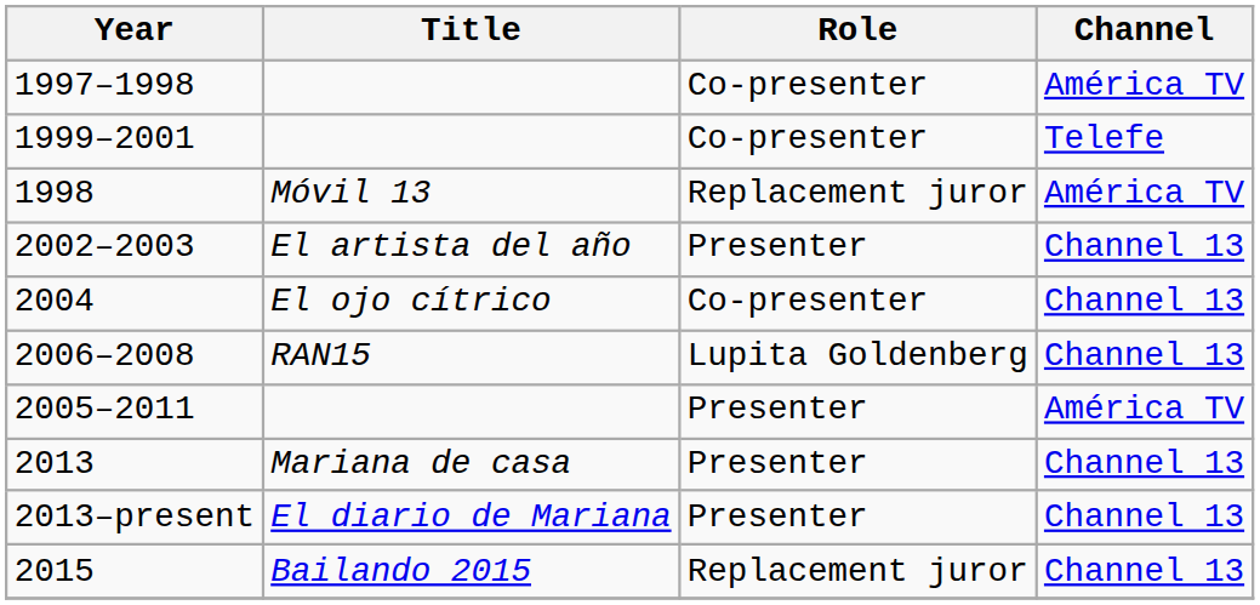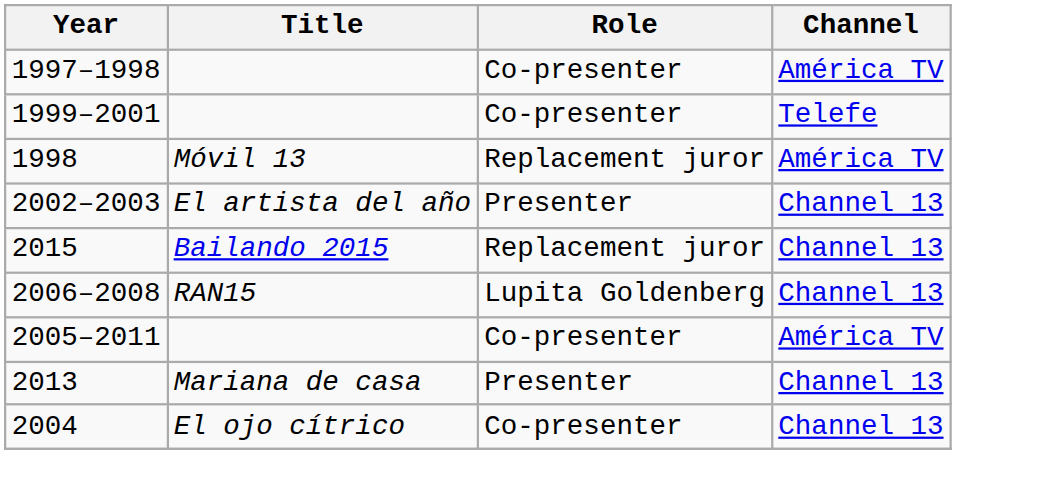rows swapped: 2004 <-> 2015
2005–2011 | Role: Presenter -> Co-presenter
- row: 2013–present | El diario de Mariana | Presenter | Channel 13
